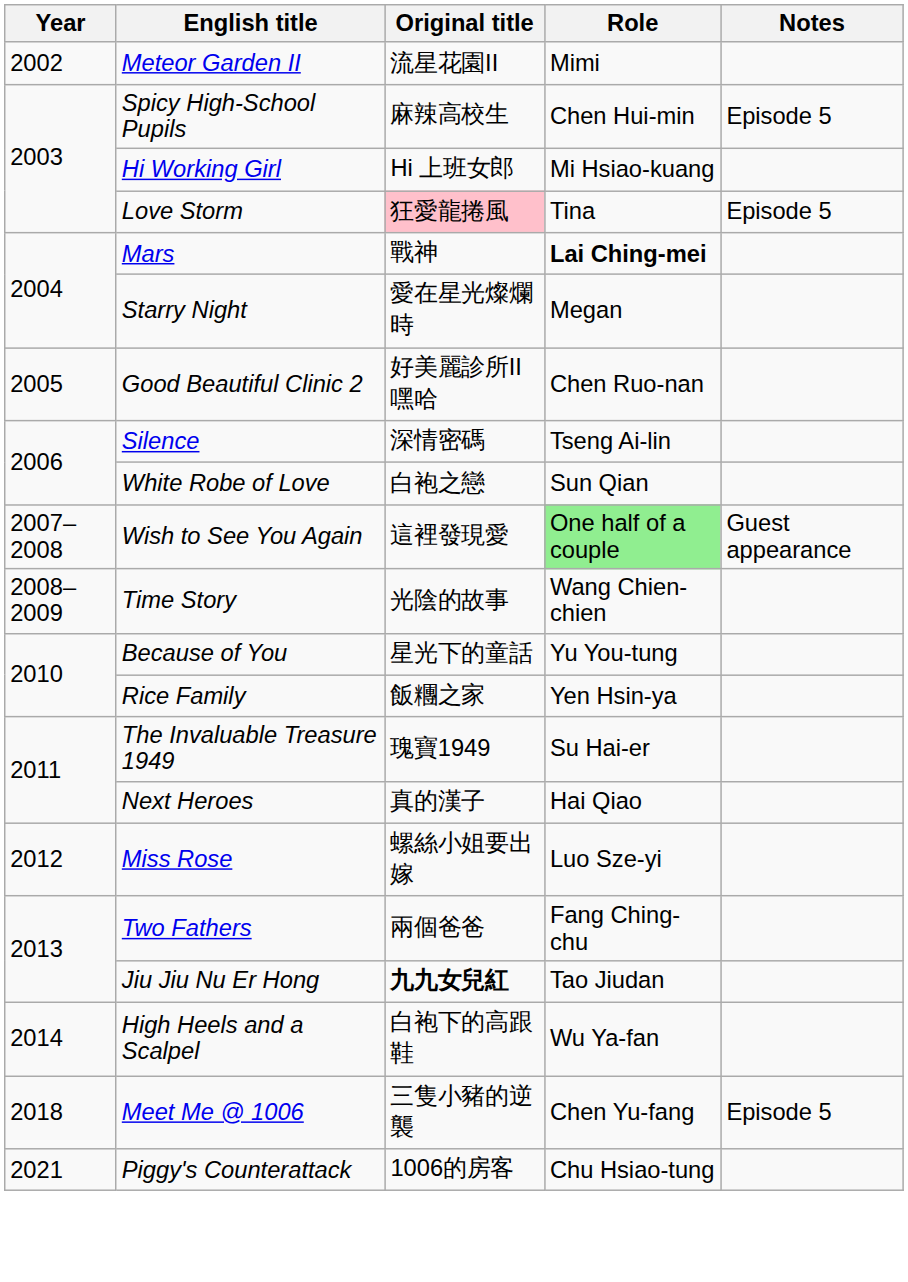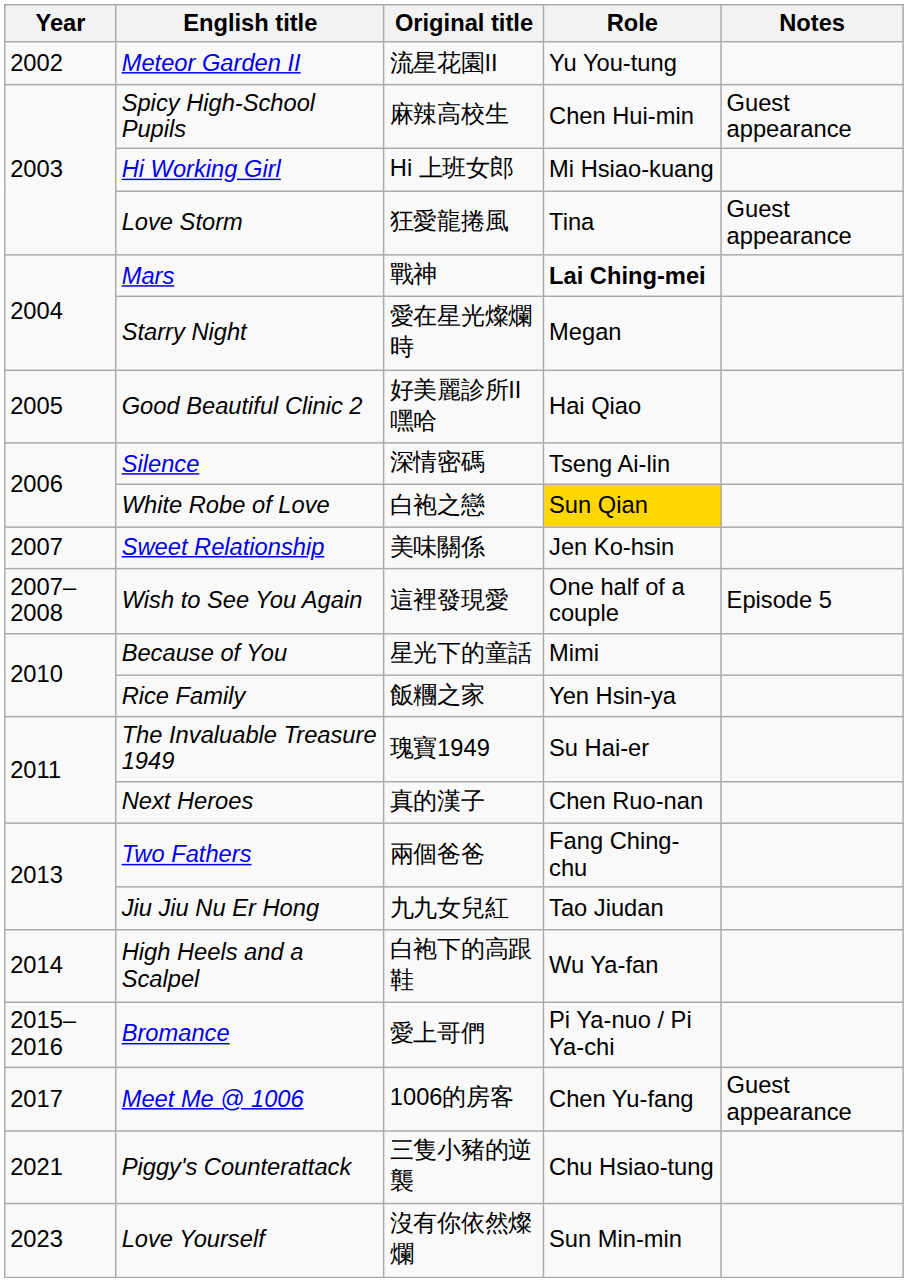Meteor Garden II | Role: Mimi -> Yu You-tung
Spicy High-School Pupils | Notes: Episode 5 -> Guest appearance
Love Storm | Original title: pink background -> no background
Love Storm | Notes: Episode 5 -> Guest appearance
Good Beautiful Clinic 2 | Role: Chen Ruo-nan -> Hai Qiao
White Robe of Love | Role: no background -> gold background
+ row: 2007 | Sweet Relationship | 美味關係 | Jen Ko-hsin
Wish to See You Again | Role: lightgreen background -> no background
Wish to See You Again | Notes: Guest appearance -> Episode 5
- row: 2008–2009 | Time Story | 光陰的故事 | Wang Chien-chien
Because of You | Role: Yu You-tung -> Mimi
Next Heroes | Role: Hai Qiao -> Chen Ruo-nan
- row: 2012 | Miss Rose | 螺絲小姐要出嫁 | Luo Sze-yi
Jiu Jiu Nu Er Hong | Original title: bold -> normal
+ row: 2015–2016 | Bromance | 愛上哥們 | Pi Ya-nuo / Pi Ya-chi
Meet Me @ 1006 | Year: 2018 -> 2017
Meet Me @ 1006 | Original title: 三隻小豬的逆襲 -> 1006的房客
Meet Me @ 1006 | Notes: Episode 5 -> Guest appearance
Piggy's Counterattack | Original title: 1006的房客 -> 三隻小豬的逆襲
+ row: 2023 | Love Yourself | 沒有你依然燦爛 | Sun Min-min
